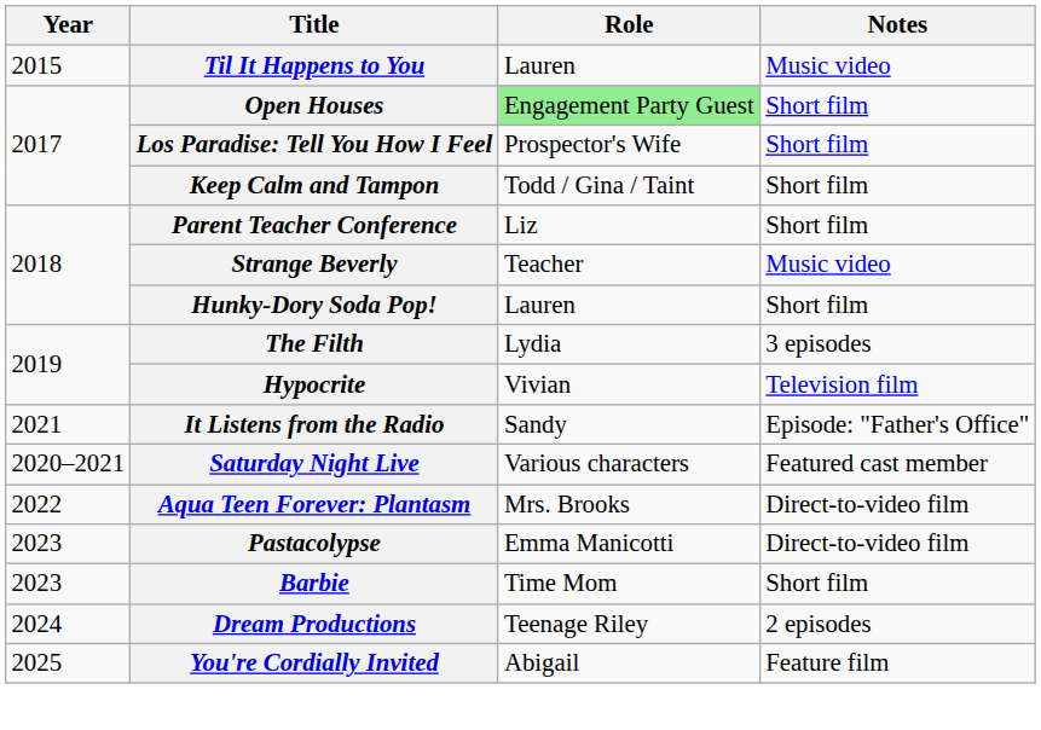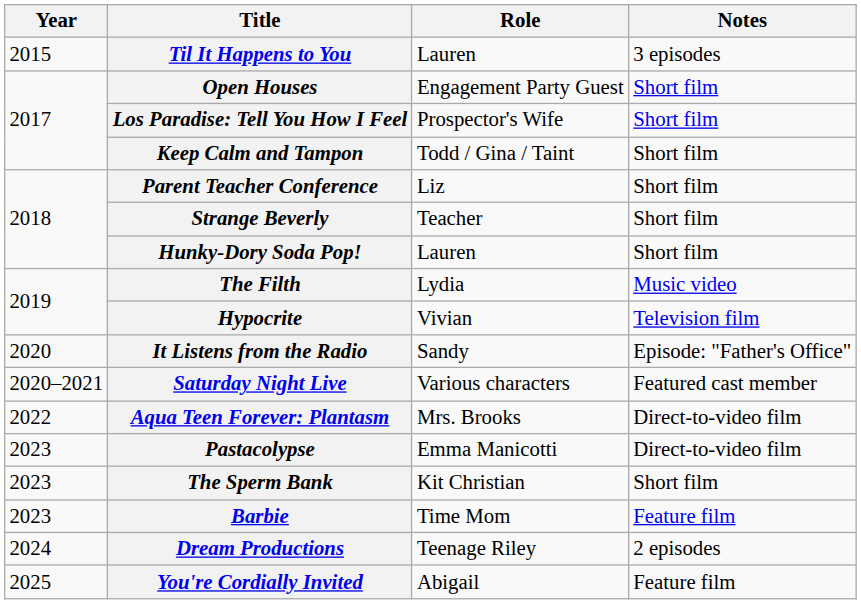Til It Happens to You | Notes: Music video -> 3 episodes
Open Houses | Role: lightgreen background -> no background
Strange Beverly | Notes: Music video -> Short film
The Filth | Notes: 3 episodes -> Music video
It Listens from the Radio | Year: 2021 -> 2020
+ row: 2023 | The Sperm Bank | Kit Christian | Short film
Barbie | Notes: Short film -> Feature film
